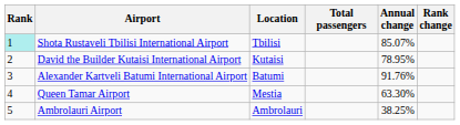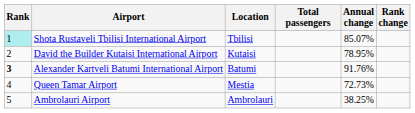Alexander Kartveli Batumi International Airport | Rank: normal -> bold
Queen Tamar Airport | Annual change: 63.30% -> 72.73%
